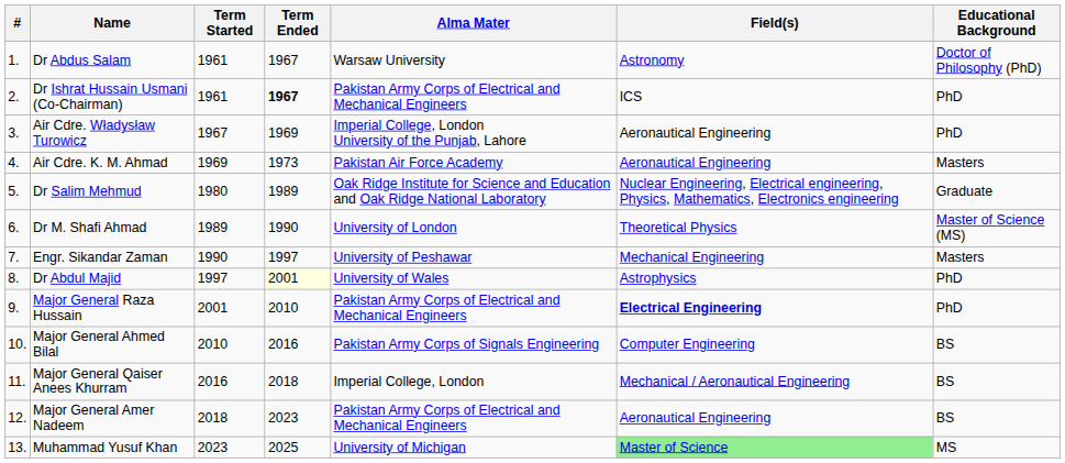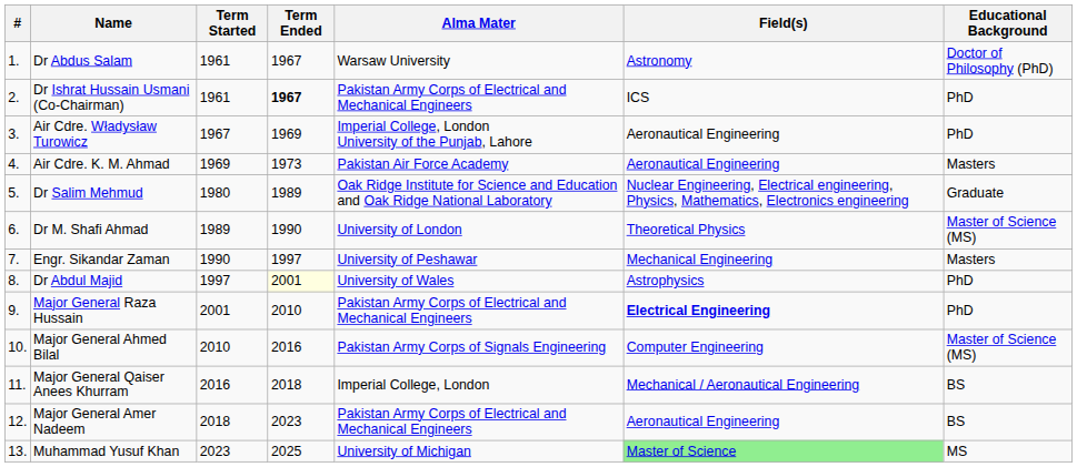Major General Ahmed Bilal | Educational Background: BS -> Master of Science (MS)
